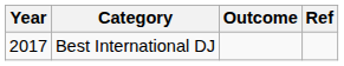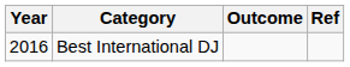Best International DJ | Year: 2017 -> 2016
